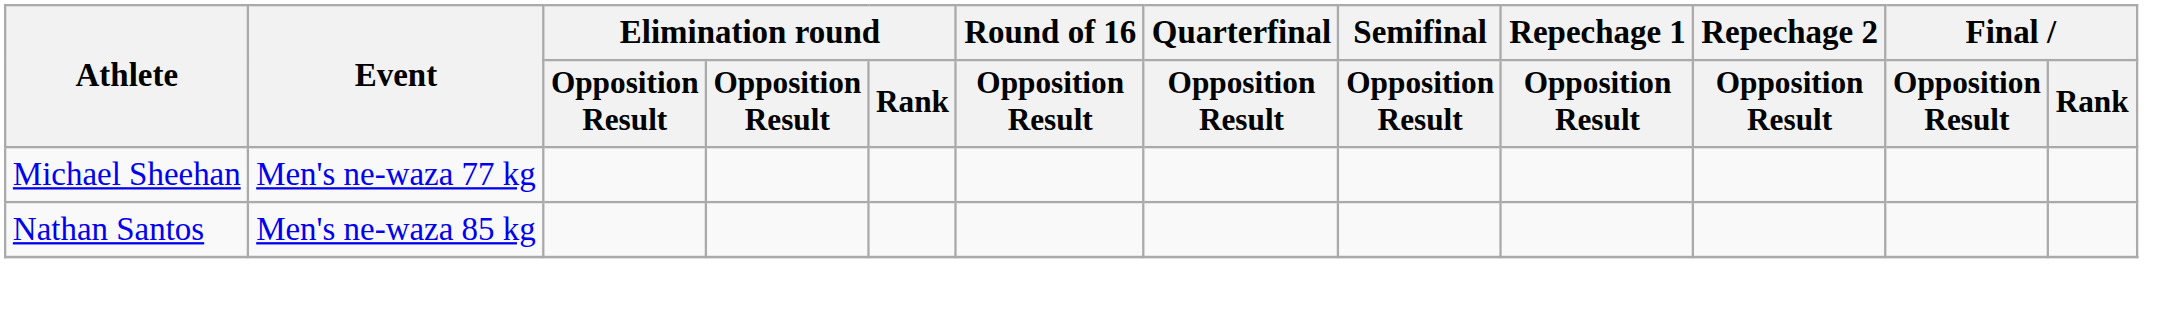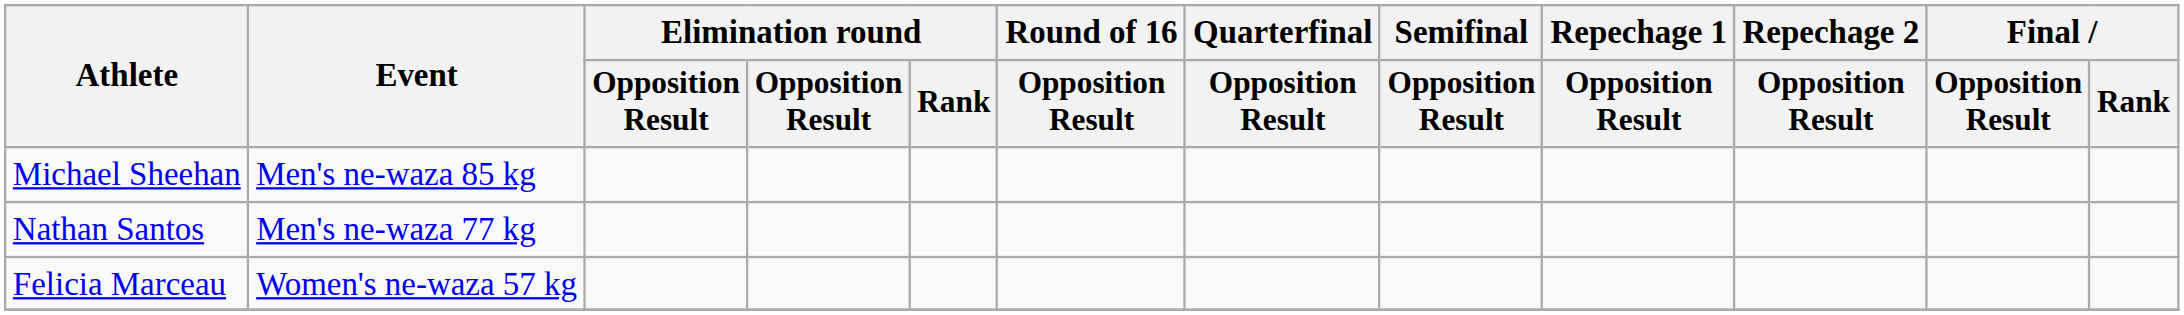Michael Sheehan | Event: Men's ne-waza 77 kg -> Men's ne-waza 85 kg
Nathan Santos | Event: Men's ne-waza 85 kg -> Men's ne-waza 77 kg
+ row: Felicia Marceau | Women's ne-waza 57 kg
